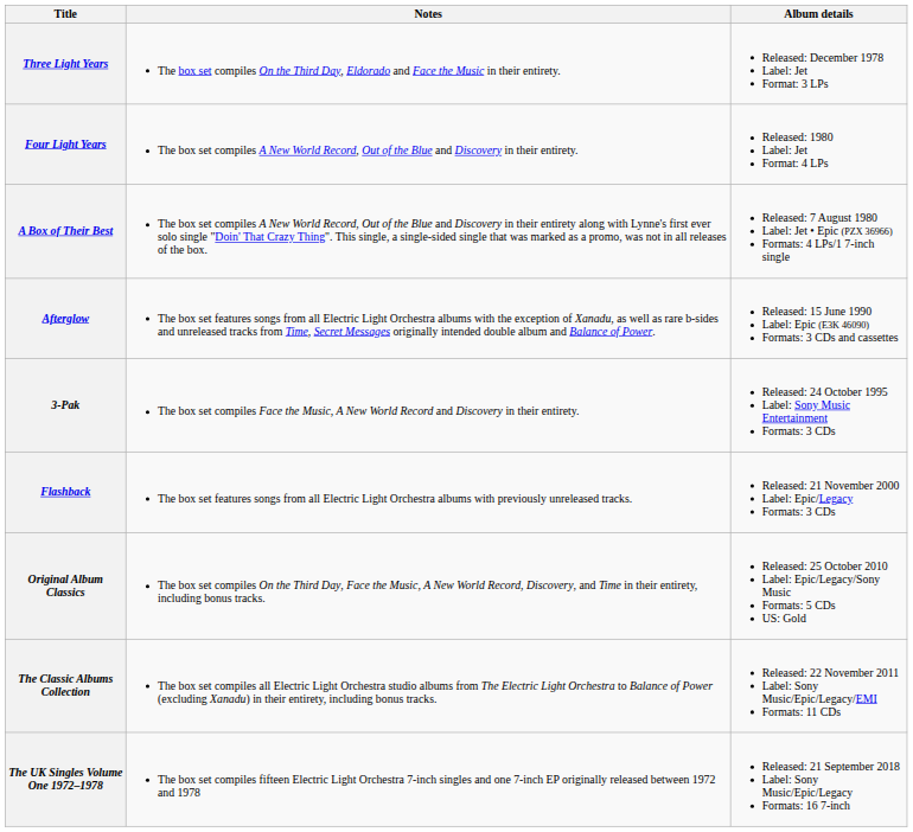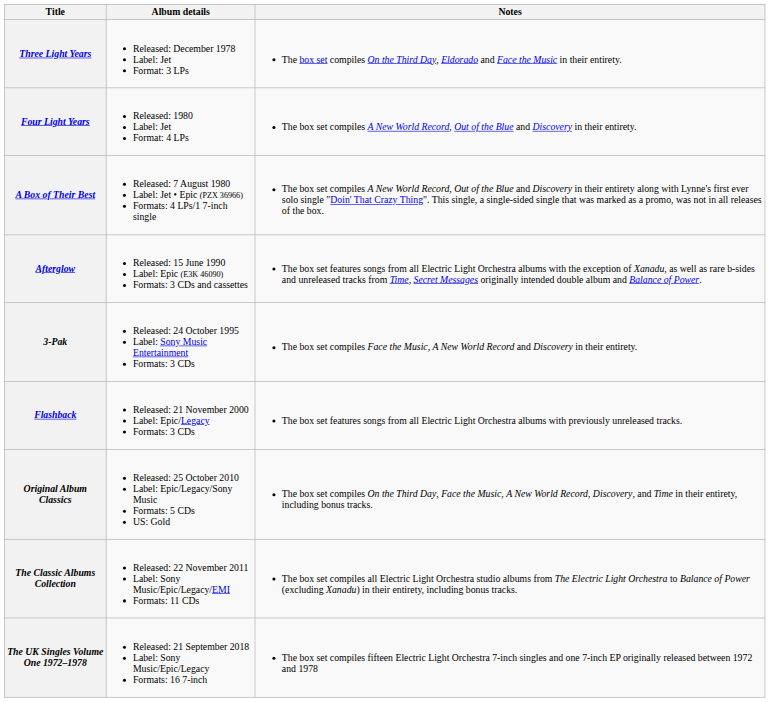columns swapped: Album details <-> Notes
